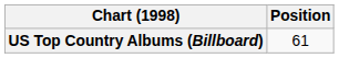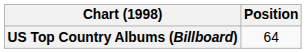US Top Country Albums (Billboard) | Position: 61 -> 64
